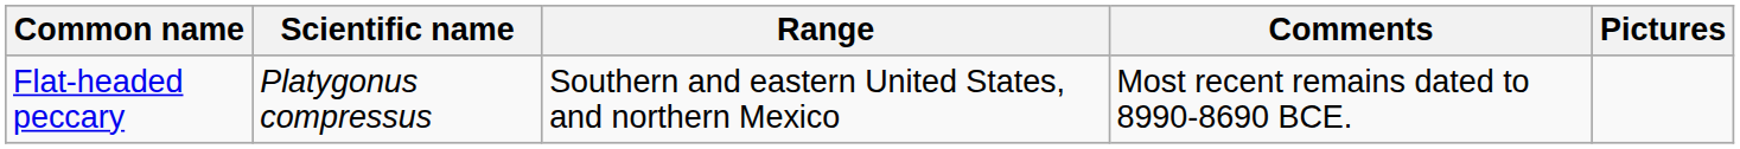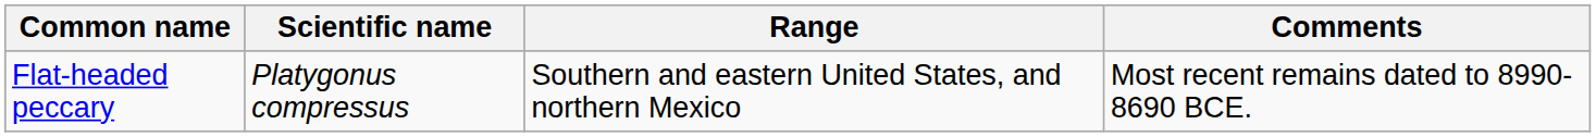- column: Pictures
